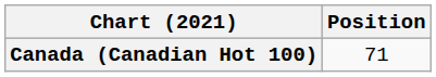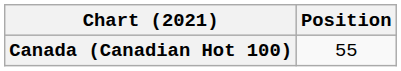Canada (Canadian Hot 100) | Position: 71 -> 55
